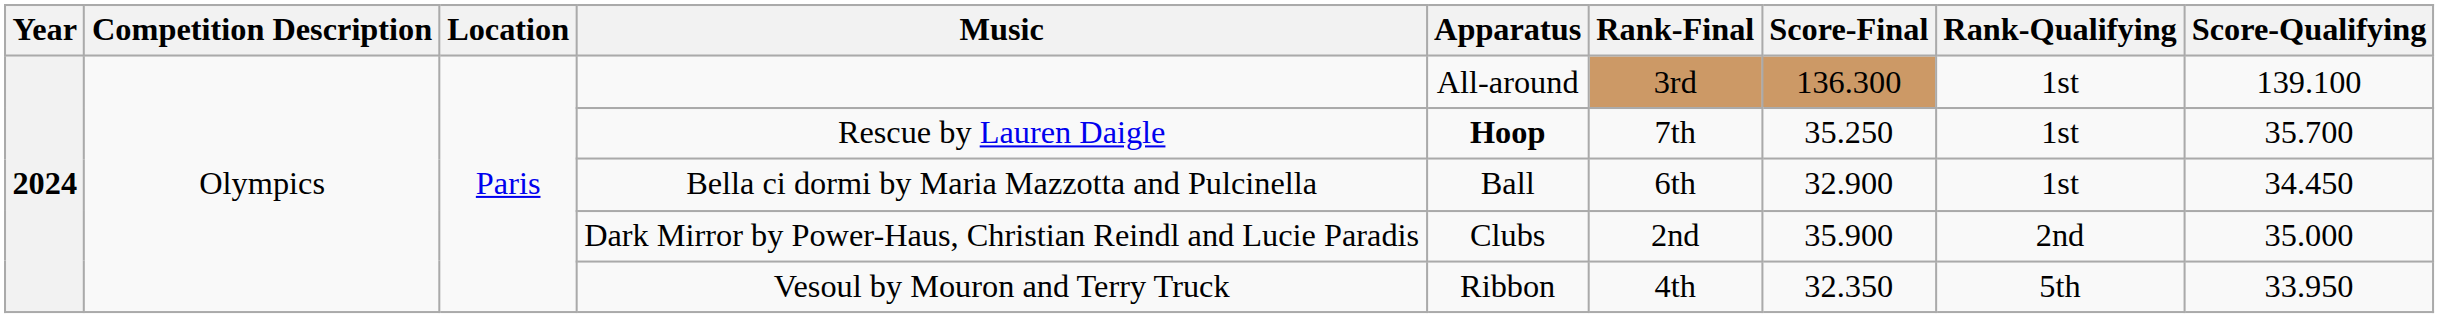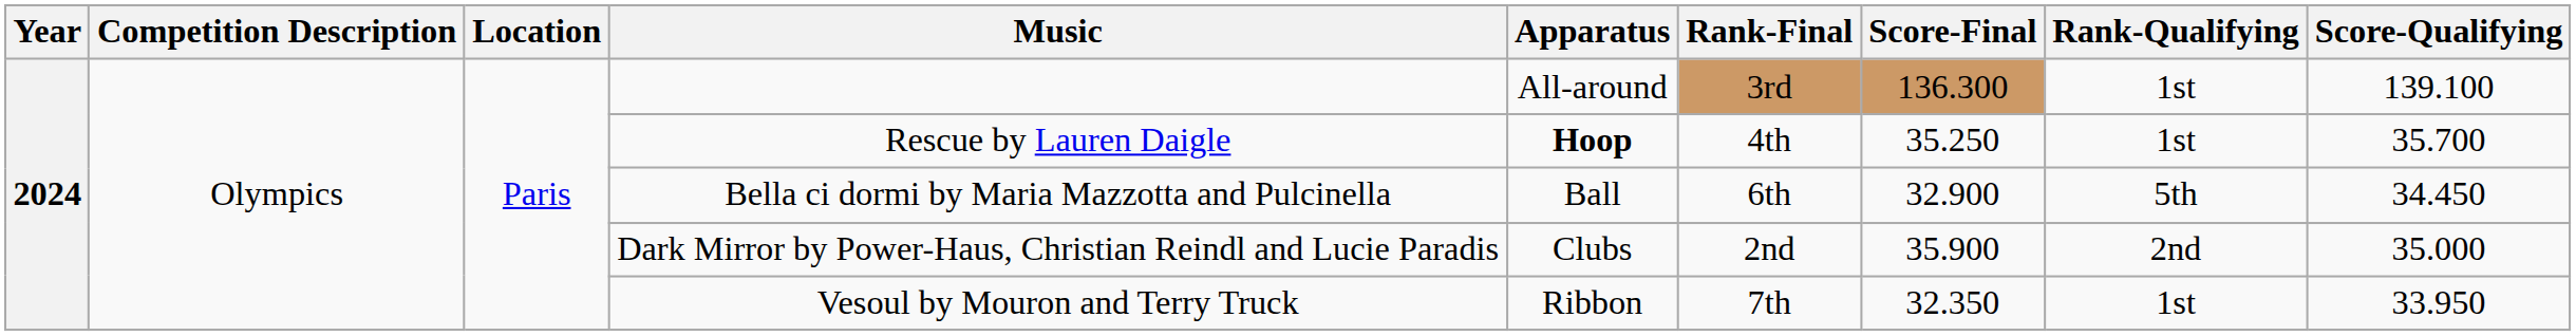Rescue by Lauren Daigle | Rank-Final: 7th -> 4th
Bella ci dormi by Maria Mazzotta and Pulcinella | Rank-Qualifying: 1st -> 5th
Vesoul by Mouron and Terry Truck | Rank-Final: 4th -> 7th
Vesoul by Mouron and Terry Truck | Rank-Qualifying: 5th -> 1st
